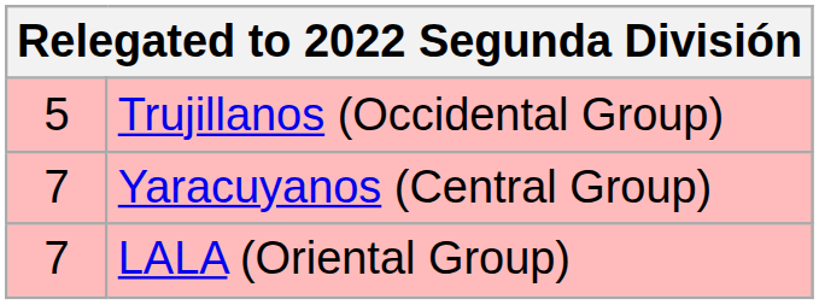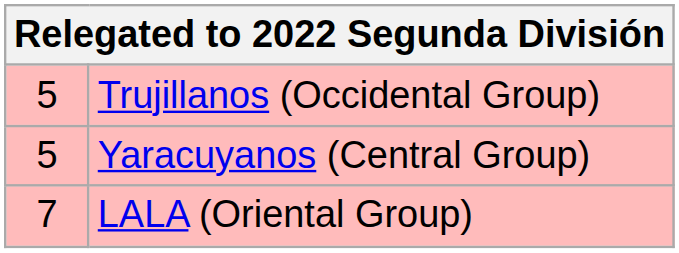Yaracuyanos (Central Group) | column 1: 7 -> 5
